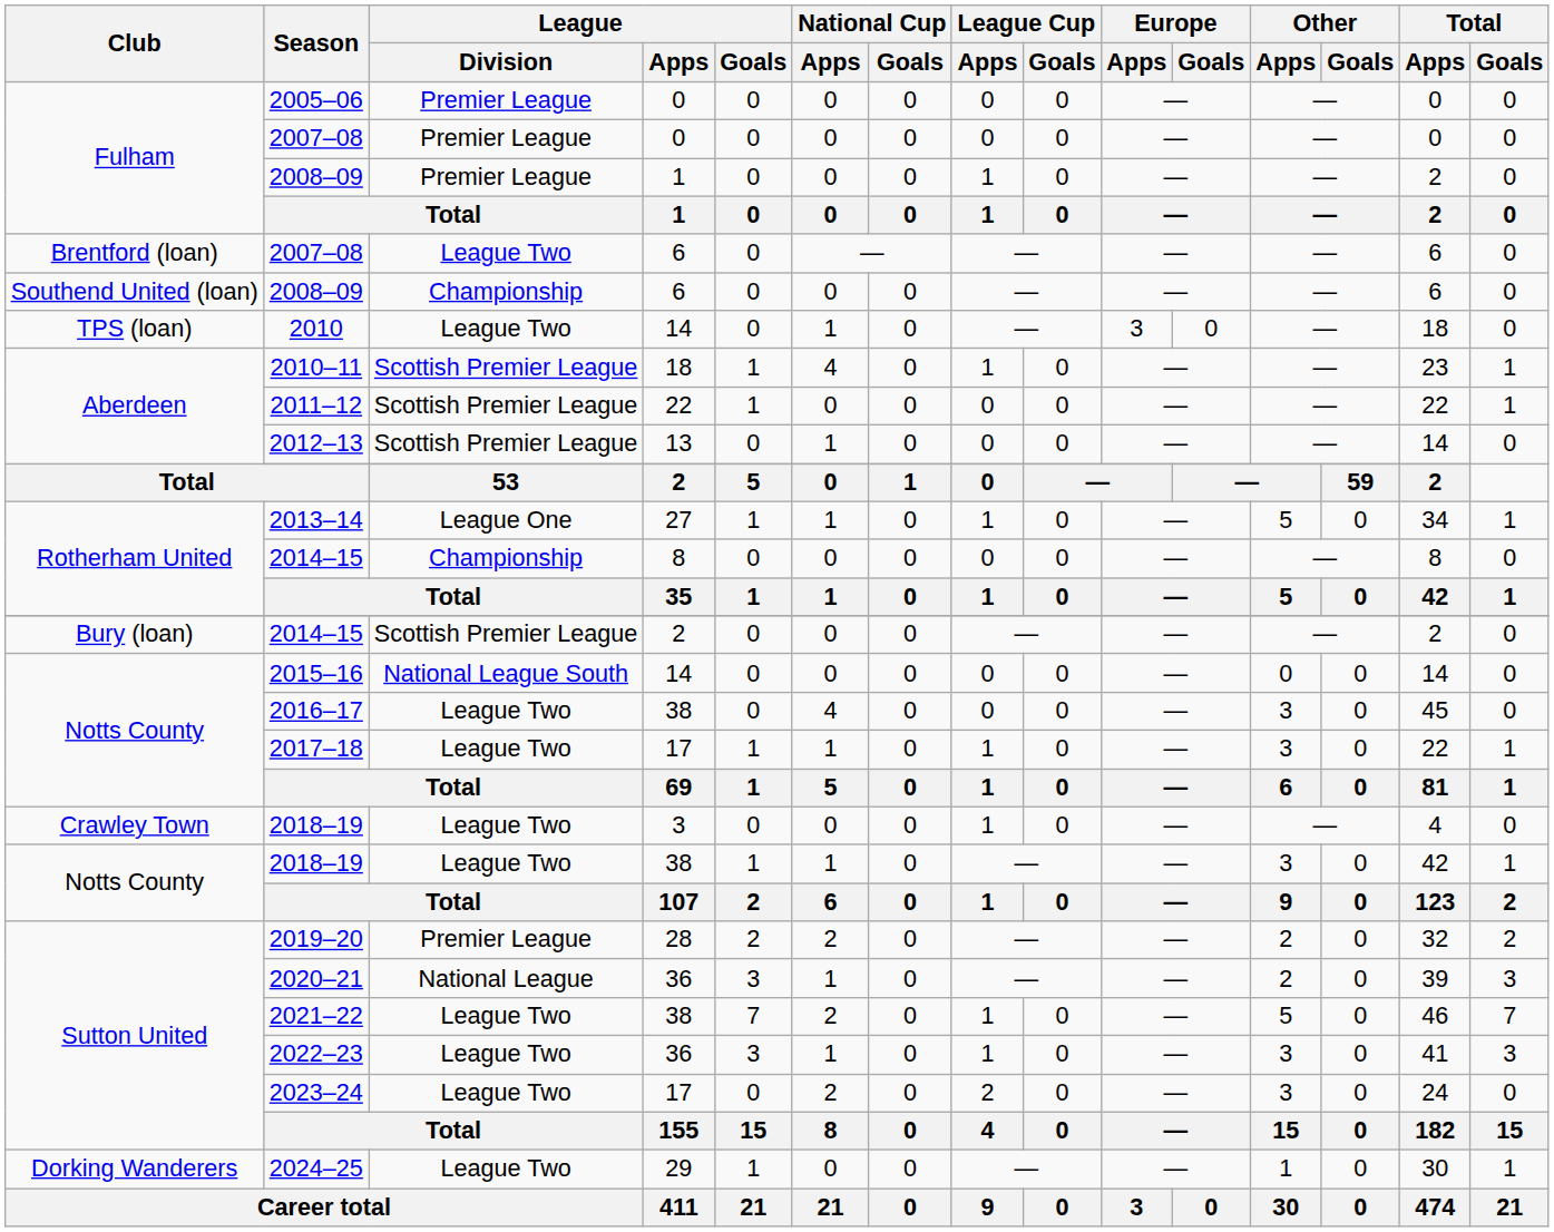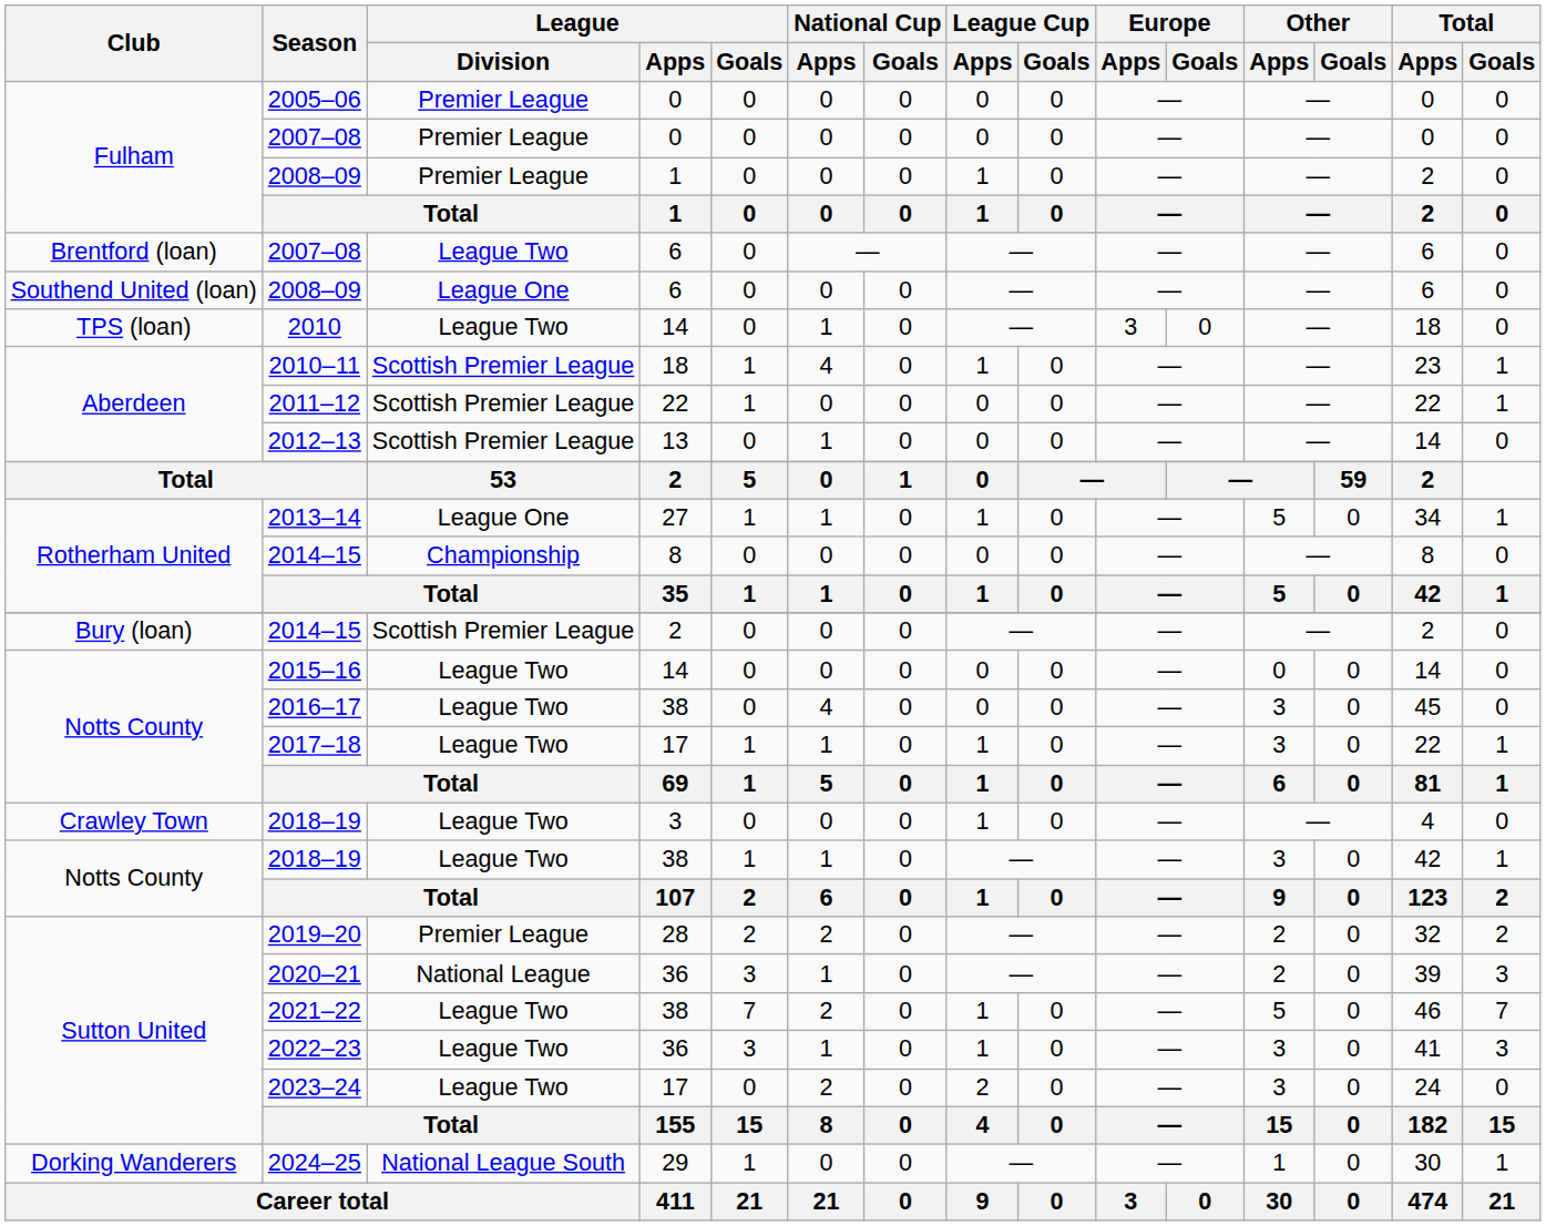2008–09 / 6 | League / Division: Championship -> League One
2015–16 | League / Division: National League South -> League Two
2024–25 | League / Division: League Two -> National League South
